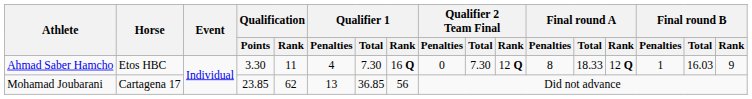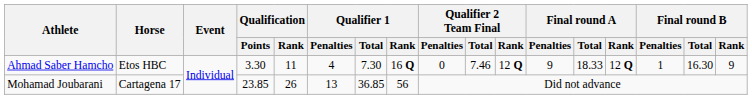Ahmad Saber Hamcho | Qualifier 2 Team Final / Total: 7.30 -> 7.46
Ahmad Saber Hamcho | Final round A / Penalties: 8 -> 9
Ahmad Saber Hamcho | Final round B / Total: 16.03 -> 16.30
Mohamad Joubarani | Qualification / Rank: 62 -> 26
